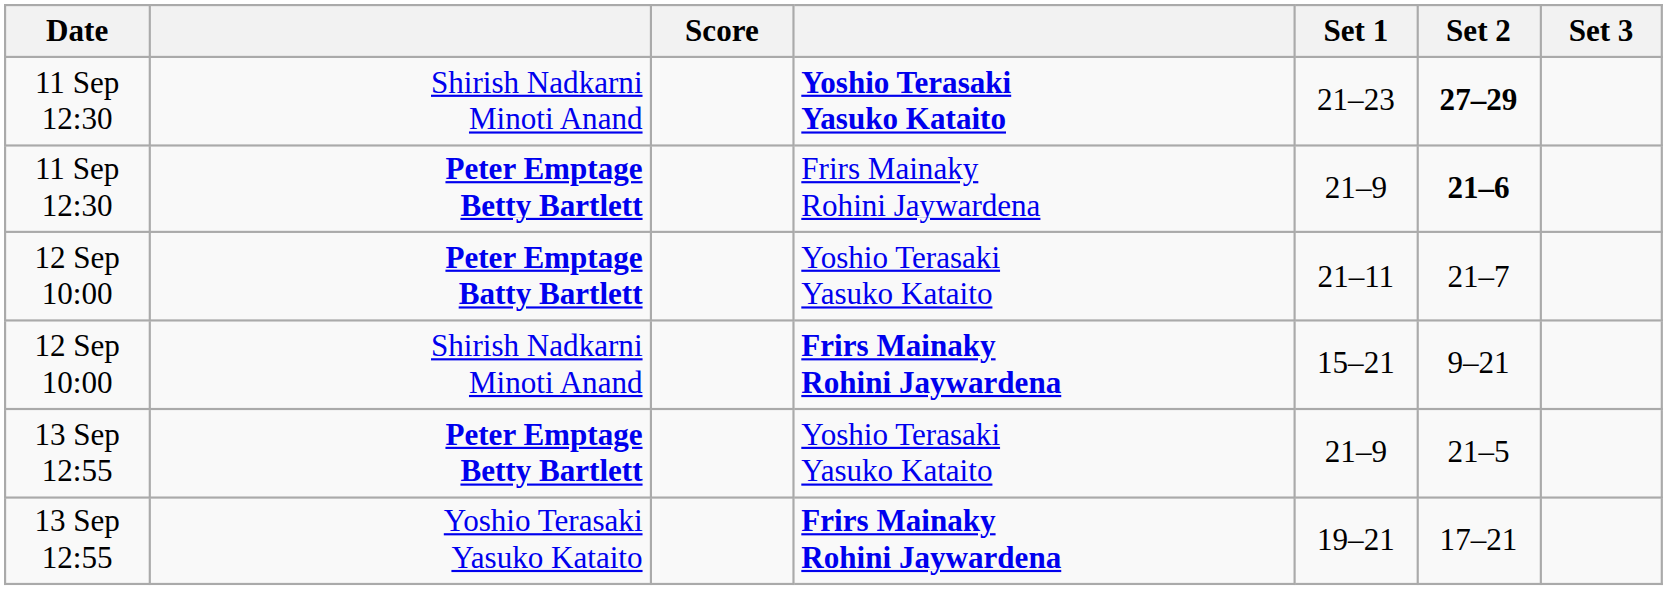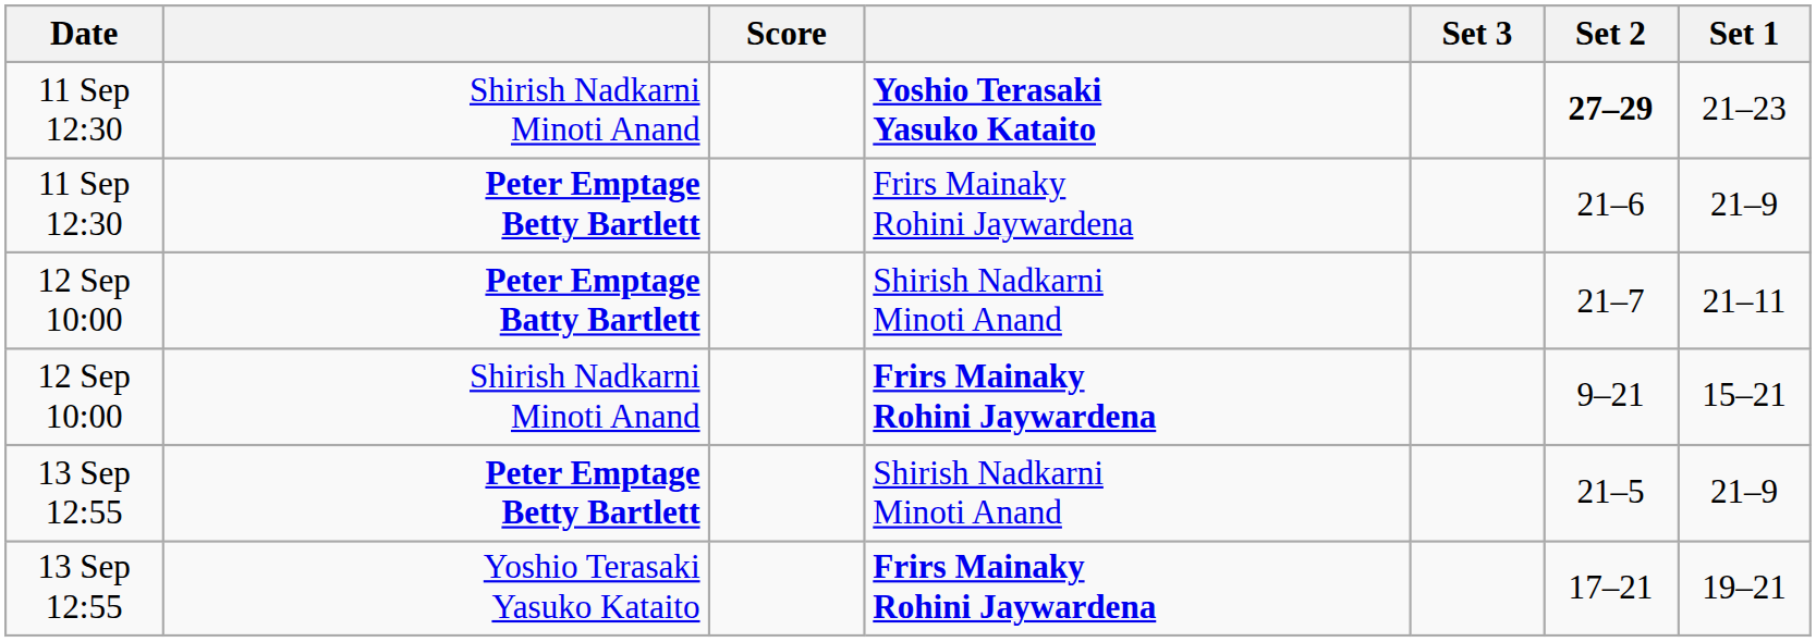columns swapped: Set 1 <-> Set 3
11 Sep 12:30 / Peter Emptage Betty Bartlett | Set 2: bold -> normal
Peter Emptage Batty Bartlett | column 4: Yoshio Terasaki Yasuko Kataito -> Shirish Nadkarni Minoti Anand
13 Sep 12:55 / Peter Emptage Betty Bartlett | column 4: Yoshio Terasaki Yasuko Kataito -> Shirish Nadkarni Minoti Anand
